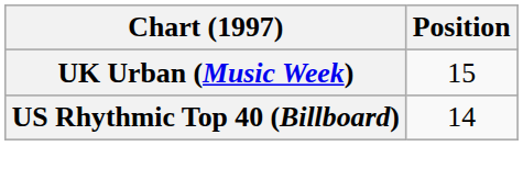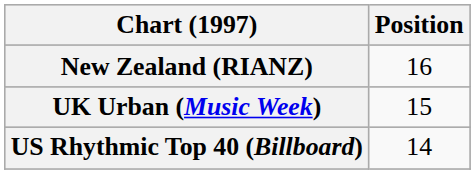+ row: New Zealand (RIANZ) | 16
